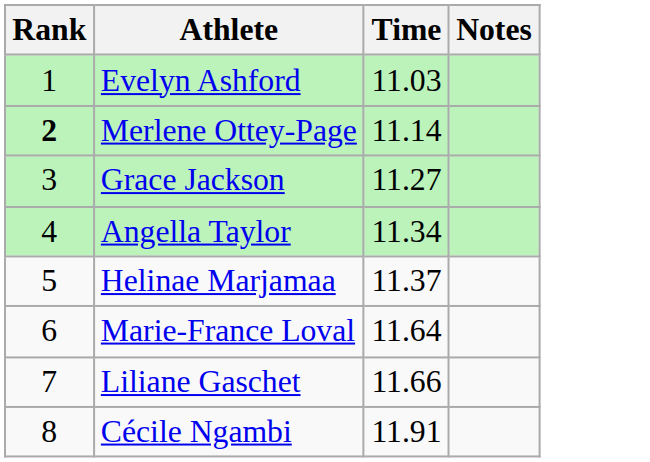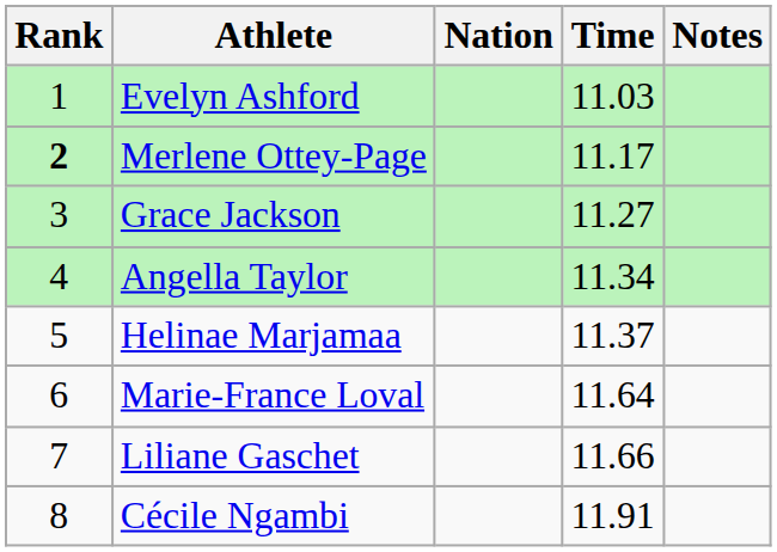+ column: Nation
Merlene Ottey-Page | Time: 11.14 -> 11.17
